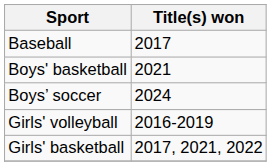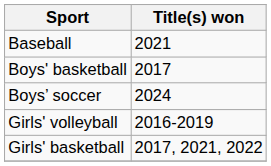Baseball | Title(s) won: 2017 -> 2021
Boys' basketball | Title(s) won: 2021 -> 2017
